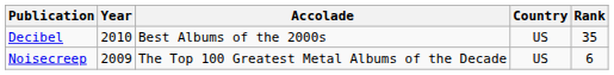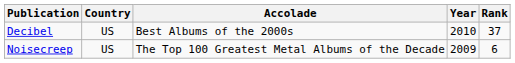columns swapped: Country <-> Year
Decibel | Rank: 35 -> 37
